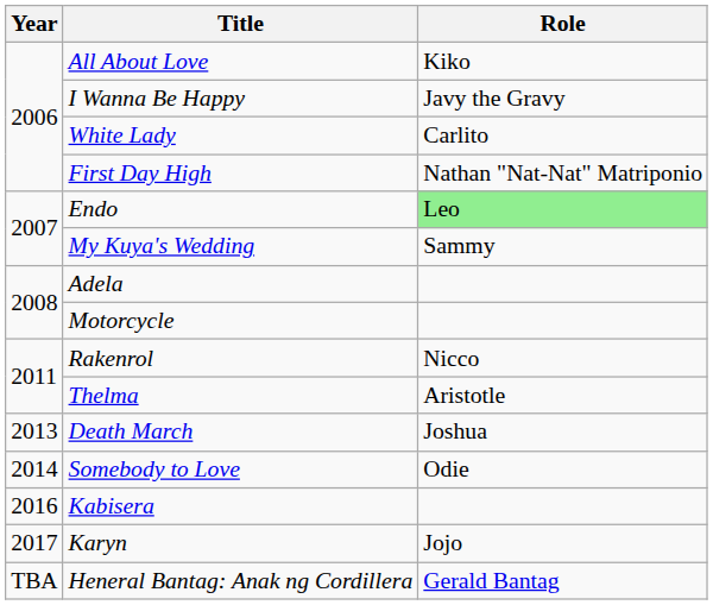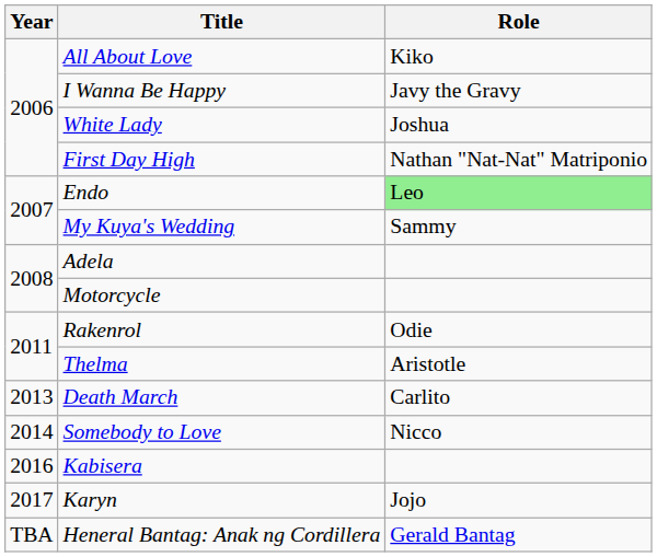White Lady | Role: Carlito -> Joshua
Rakenrol | Role: Nicco -> Odie
Death March | Role: Joshua -> Carlito
Somebody to Love | Role: Odie -> Nicco
